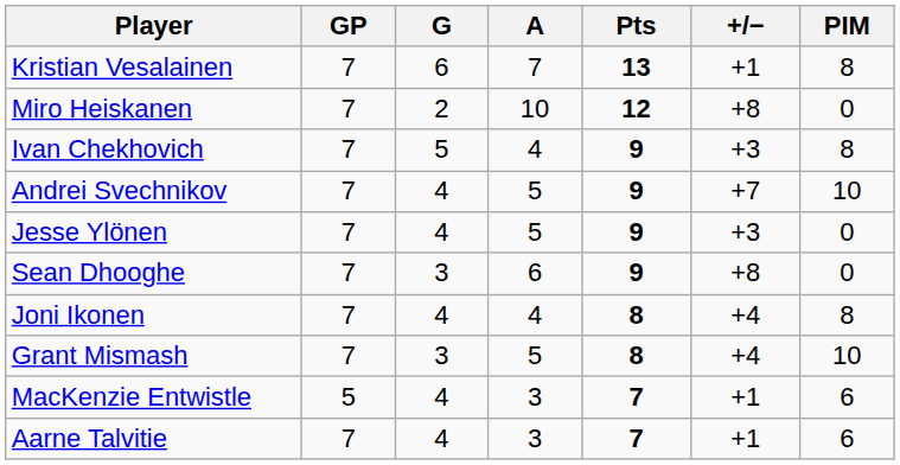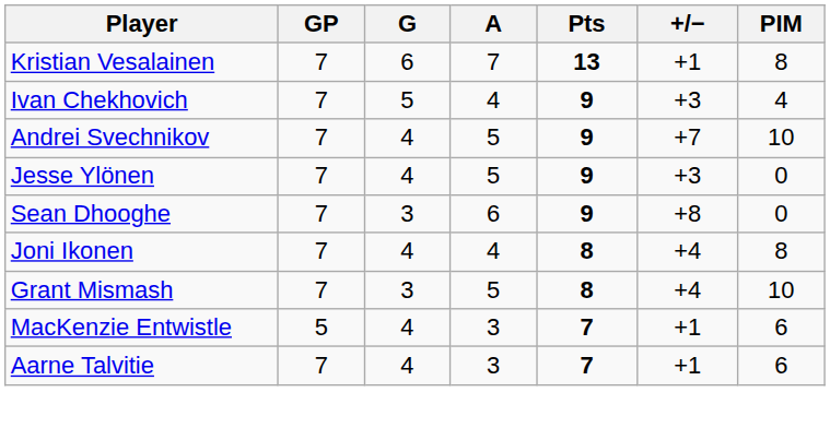- row: Miro Heiskanen | 7 | 2 | 10 | 12 | +8 | 0
Ivan Chekhovich | PIM: 8 -> 4
